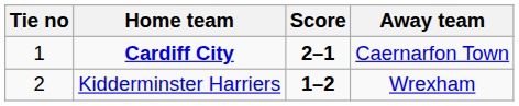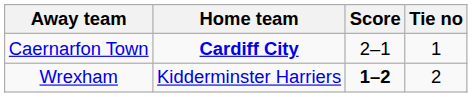columns swapped: Tie no <-> Away team
Cardiff City | Score: bold -> normal
